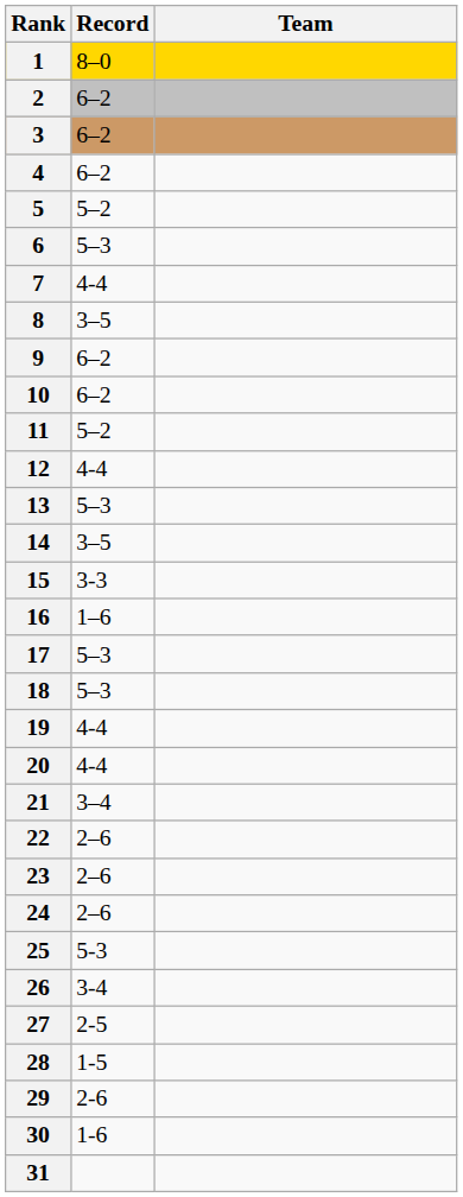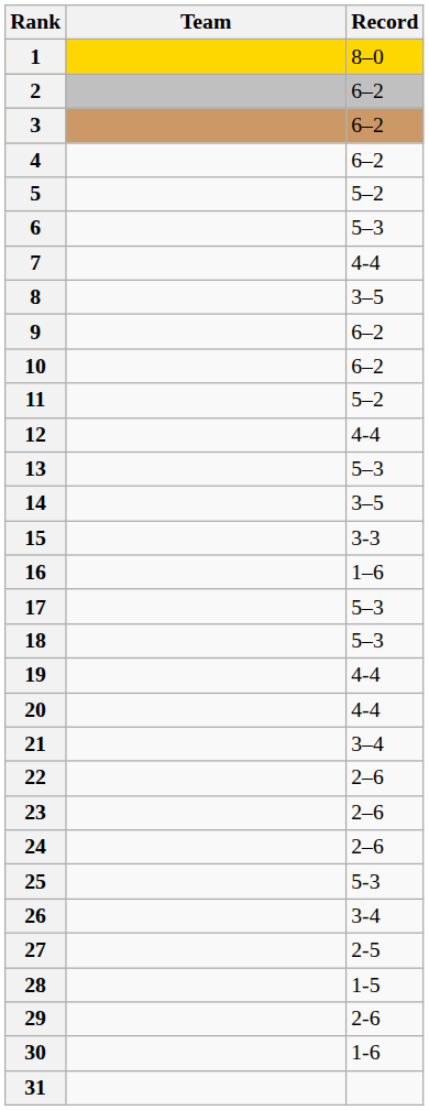columns swapped: Team <-> Record
